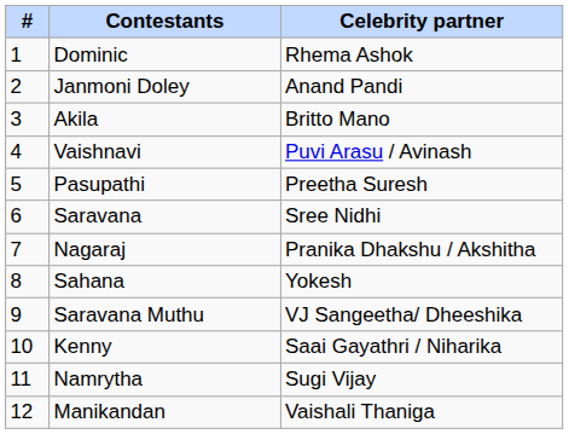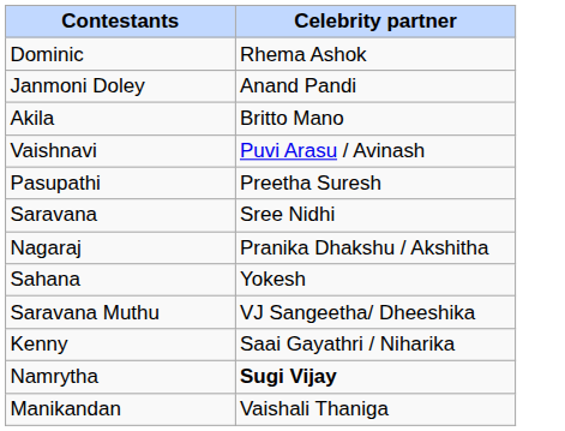- column: # | 1 | 2 | 3 | 4 | 5 | 6 | 7 | 8 | 9 | 10 | 11 | 12
Namrytha | Celebrity partner: normal -> bold
